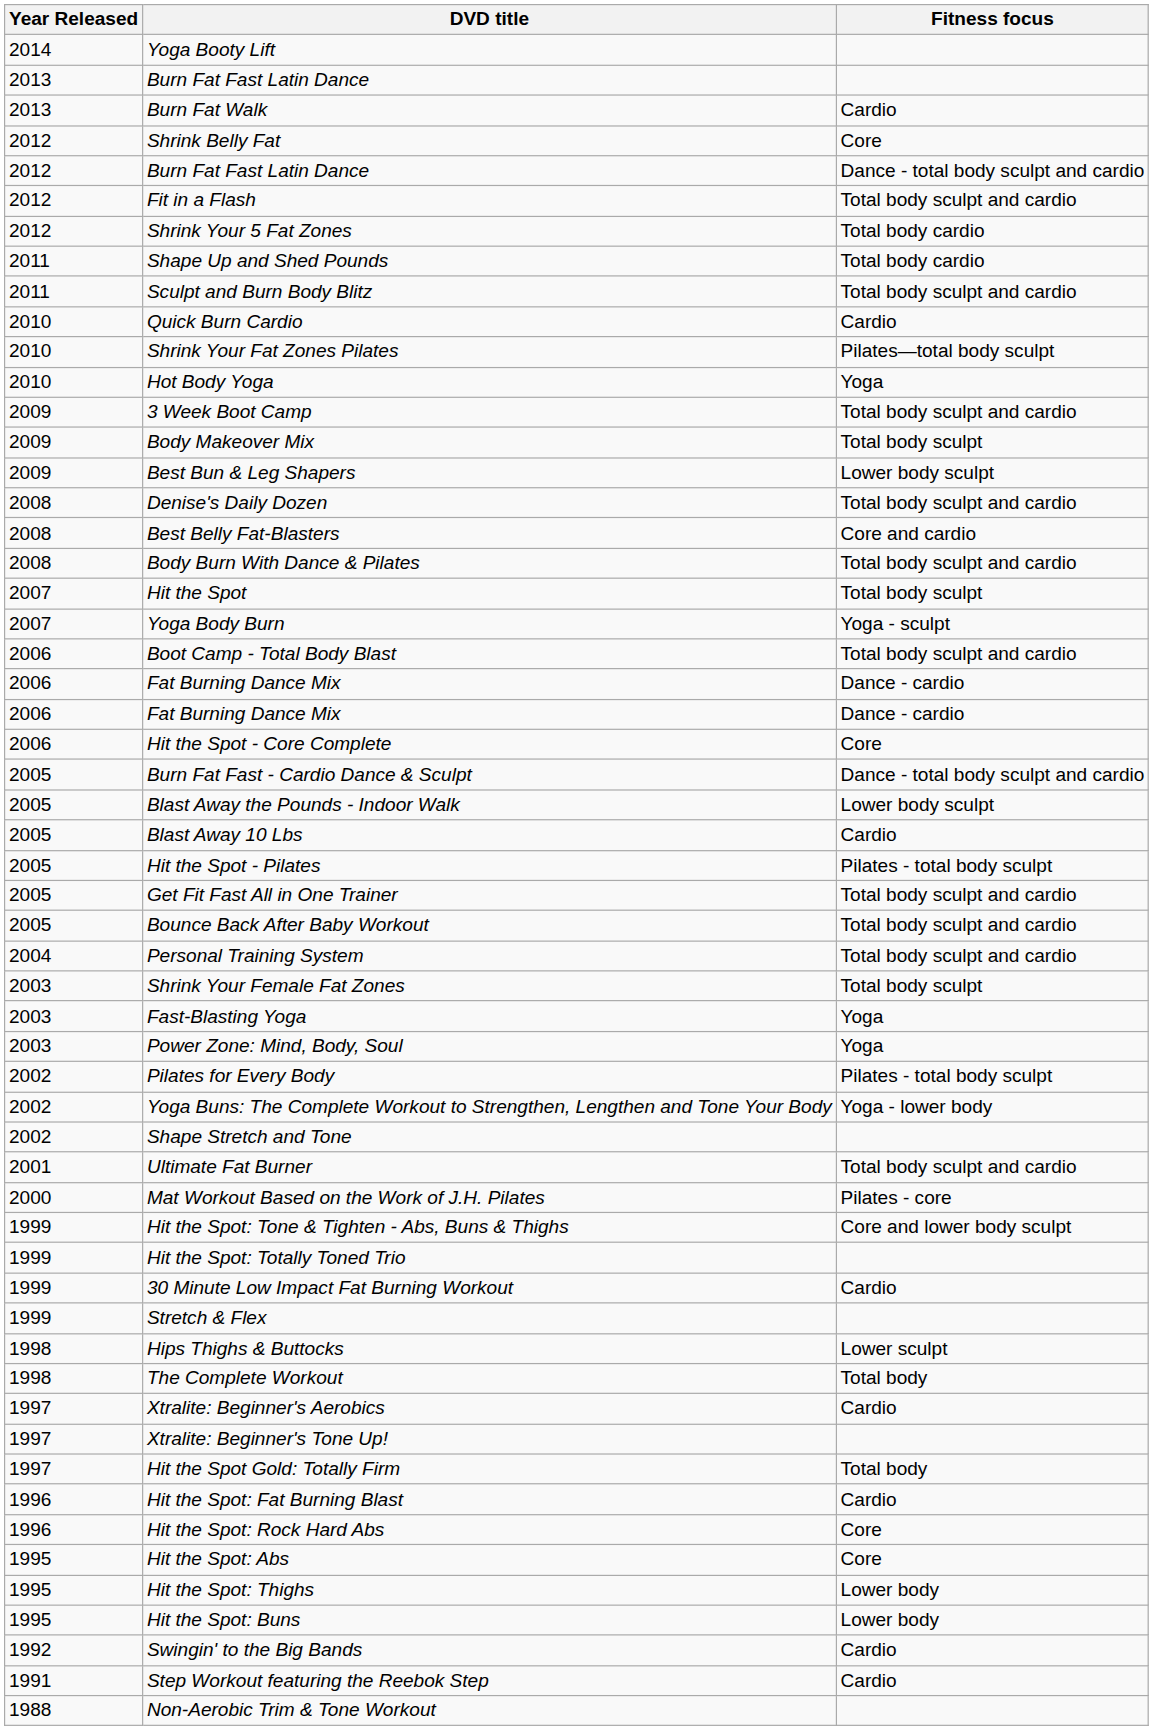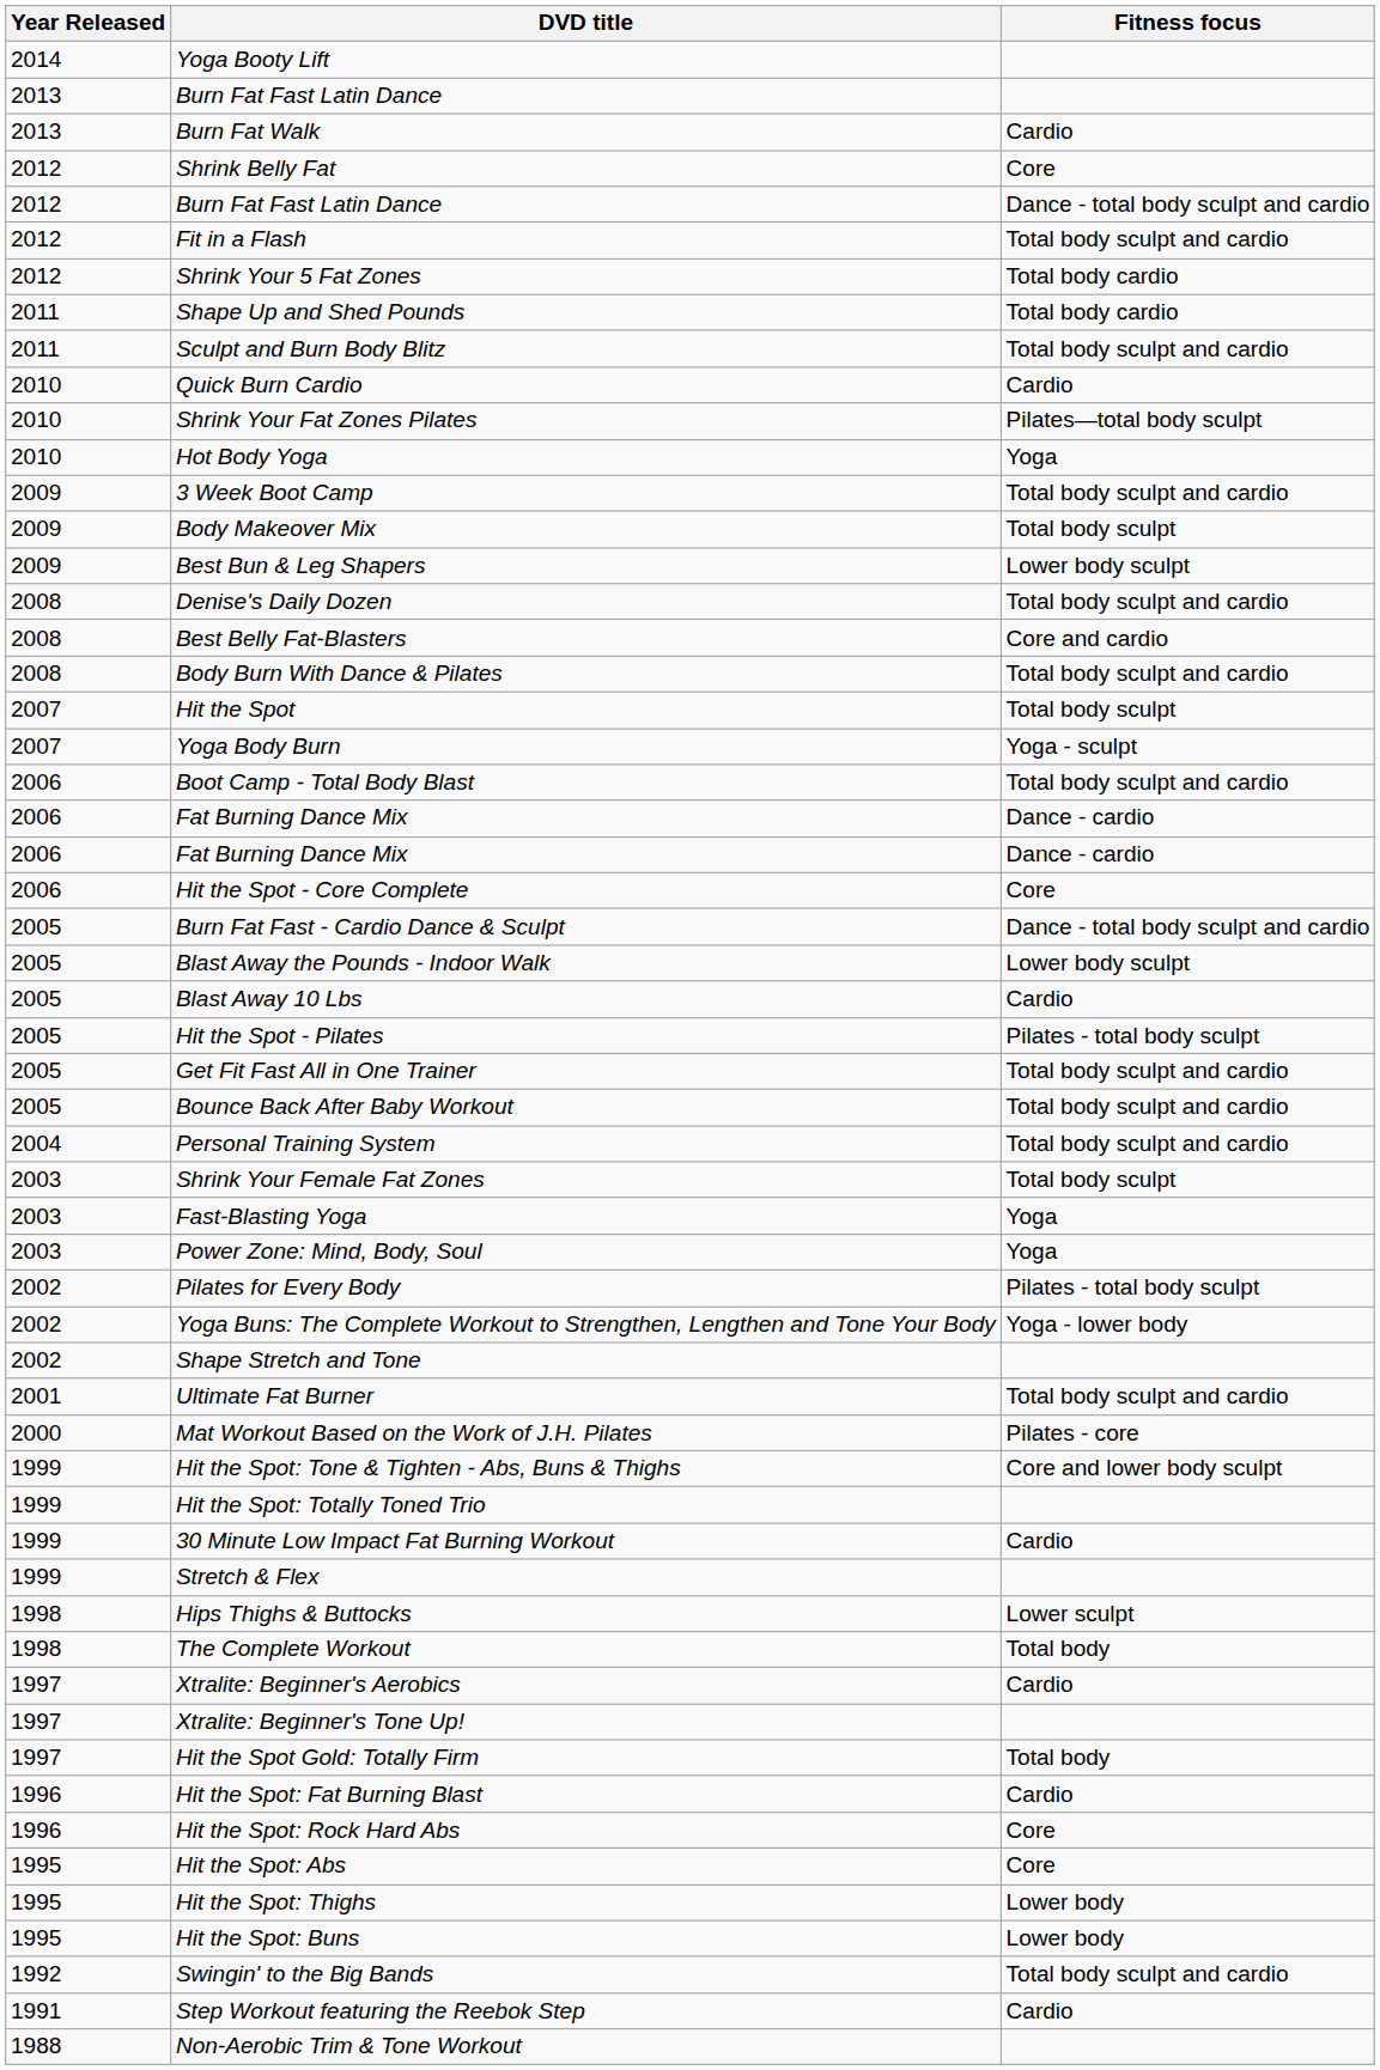Swingin' to the Big Bands | Fitness focus: Cardio -> Total body sculpt and cardio
